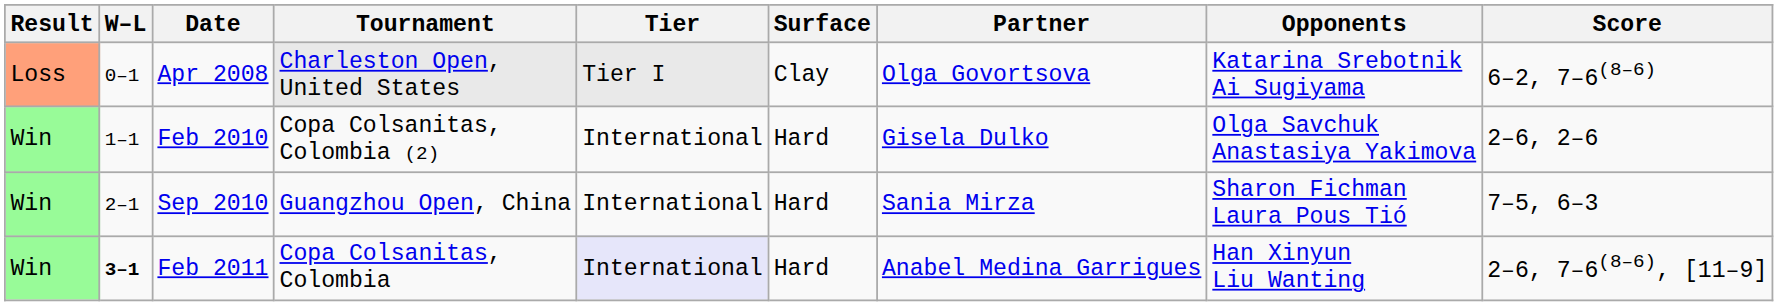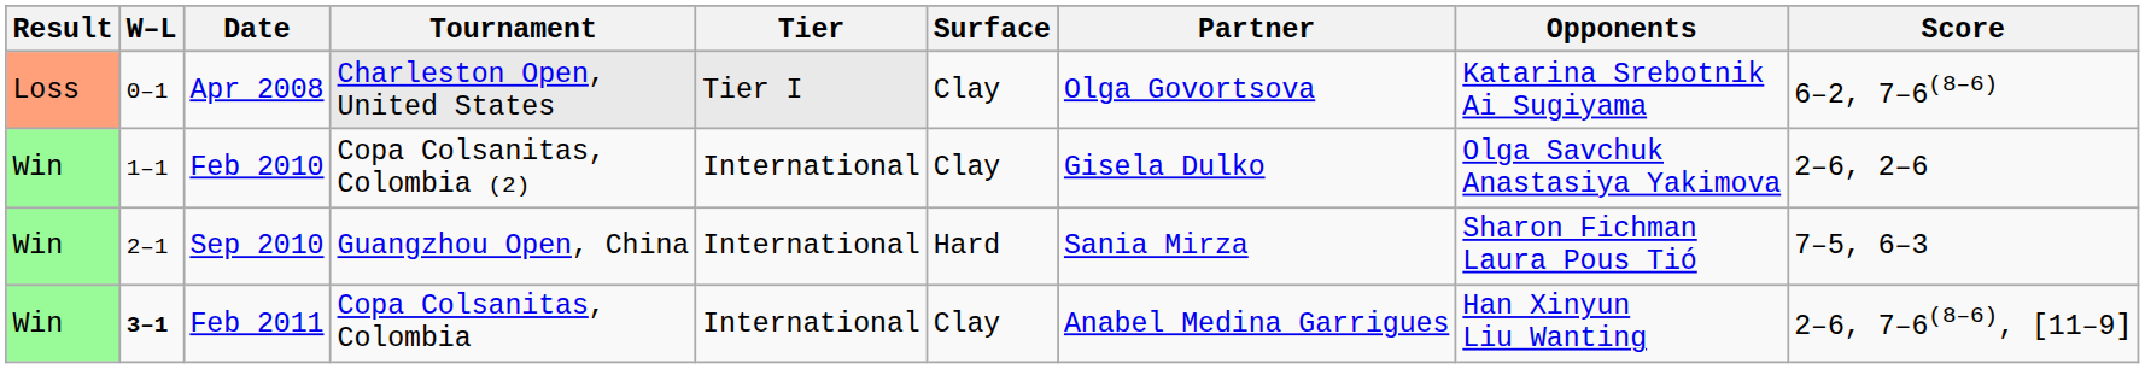Feb 2010 | Surface: Hard -> Clay
Feb 2011 | Tier: lavender background -> no background
Feb 2011 | Surface: Hard -> Clay
